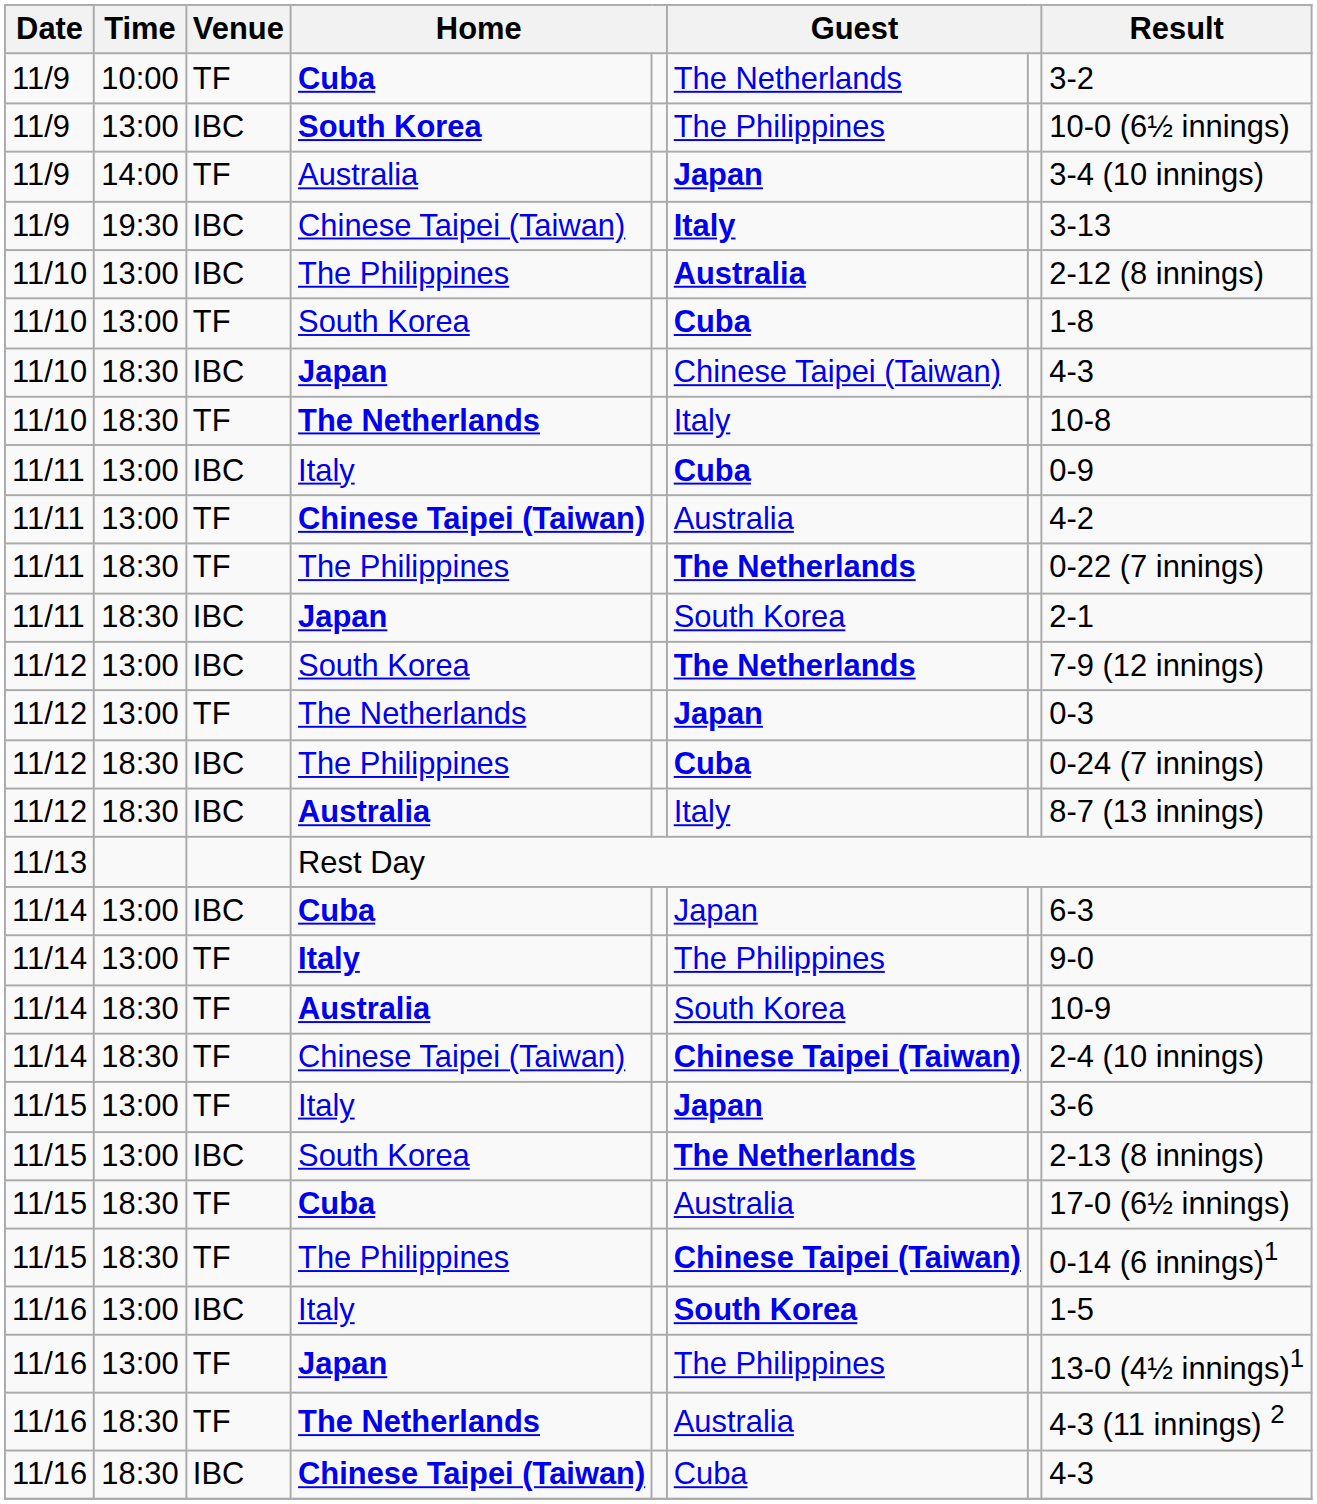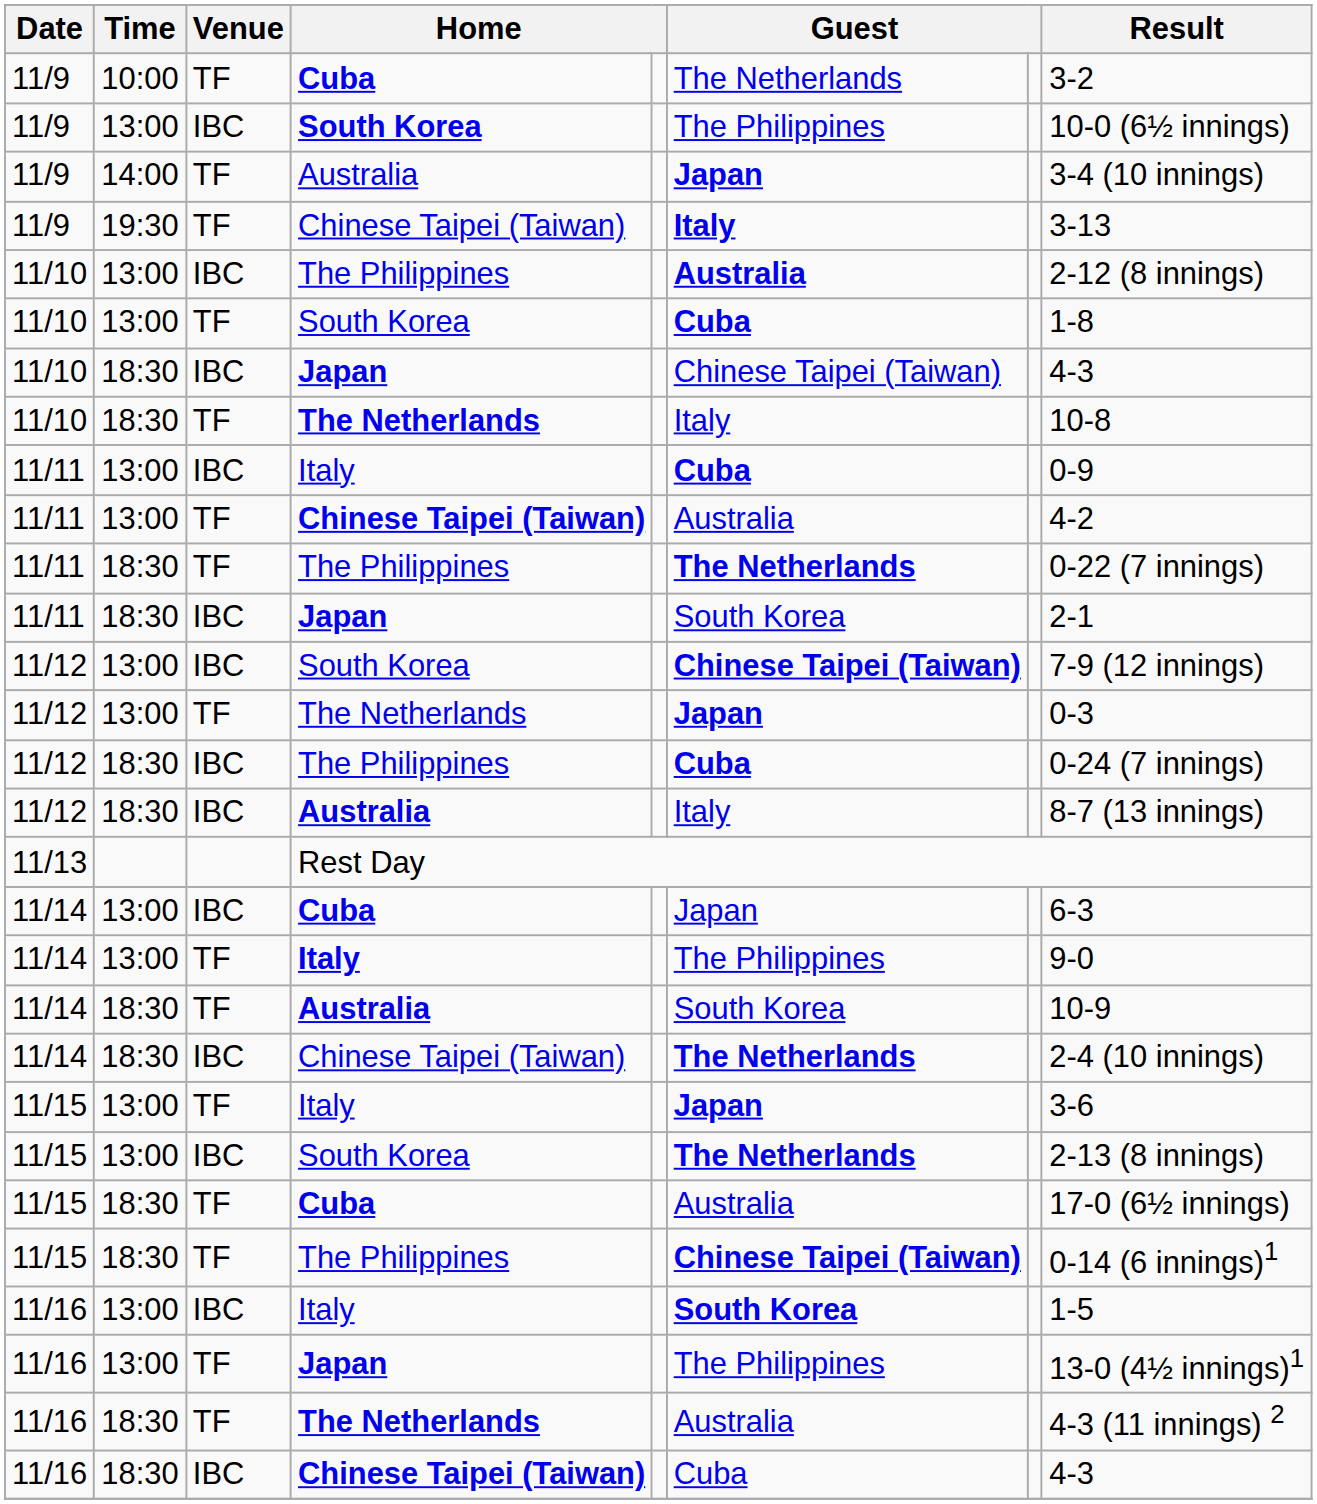11/9 / Chinese Taipei (Taiwan) | Venue: IBC -> TF
11/12 / South Korea | column 6: The Netherlands -> Chinese Taipei (Taiwan)
11/14 / Chinese Taipei (Taiwan) | Venue: TF -> IBC
11/14 / Chinese Taipei (Taiwan) | column 6: Chinese Taipei (Taiwan) -> The Netherlands
